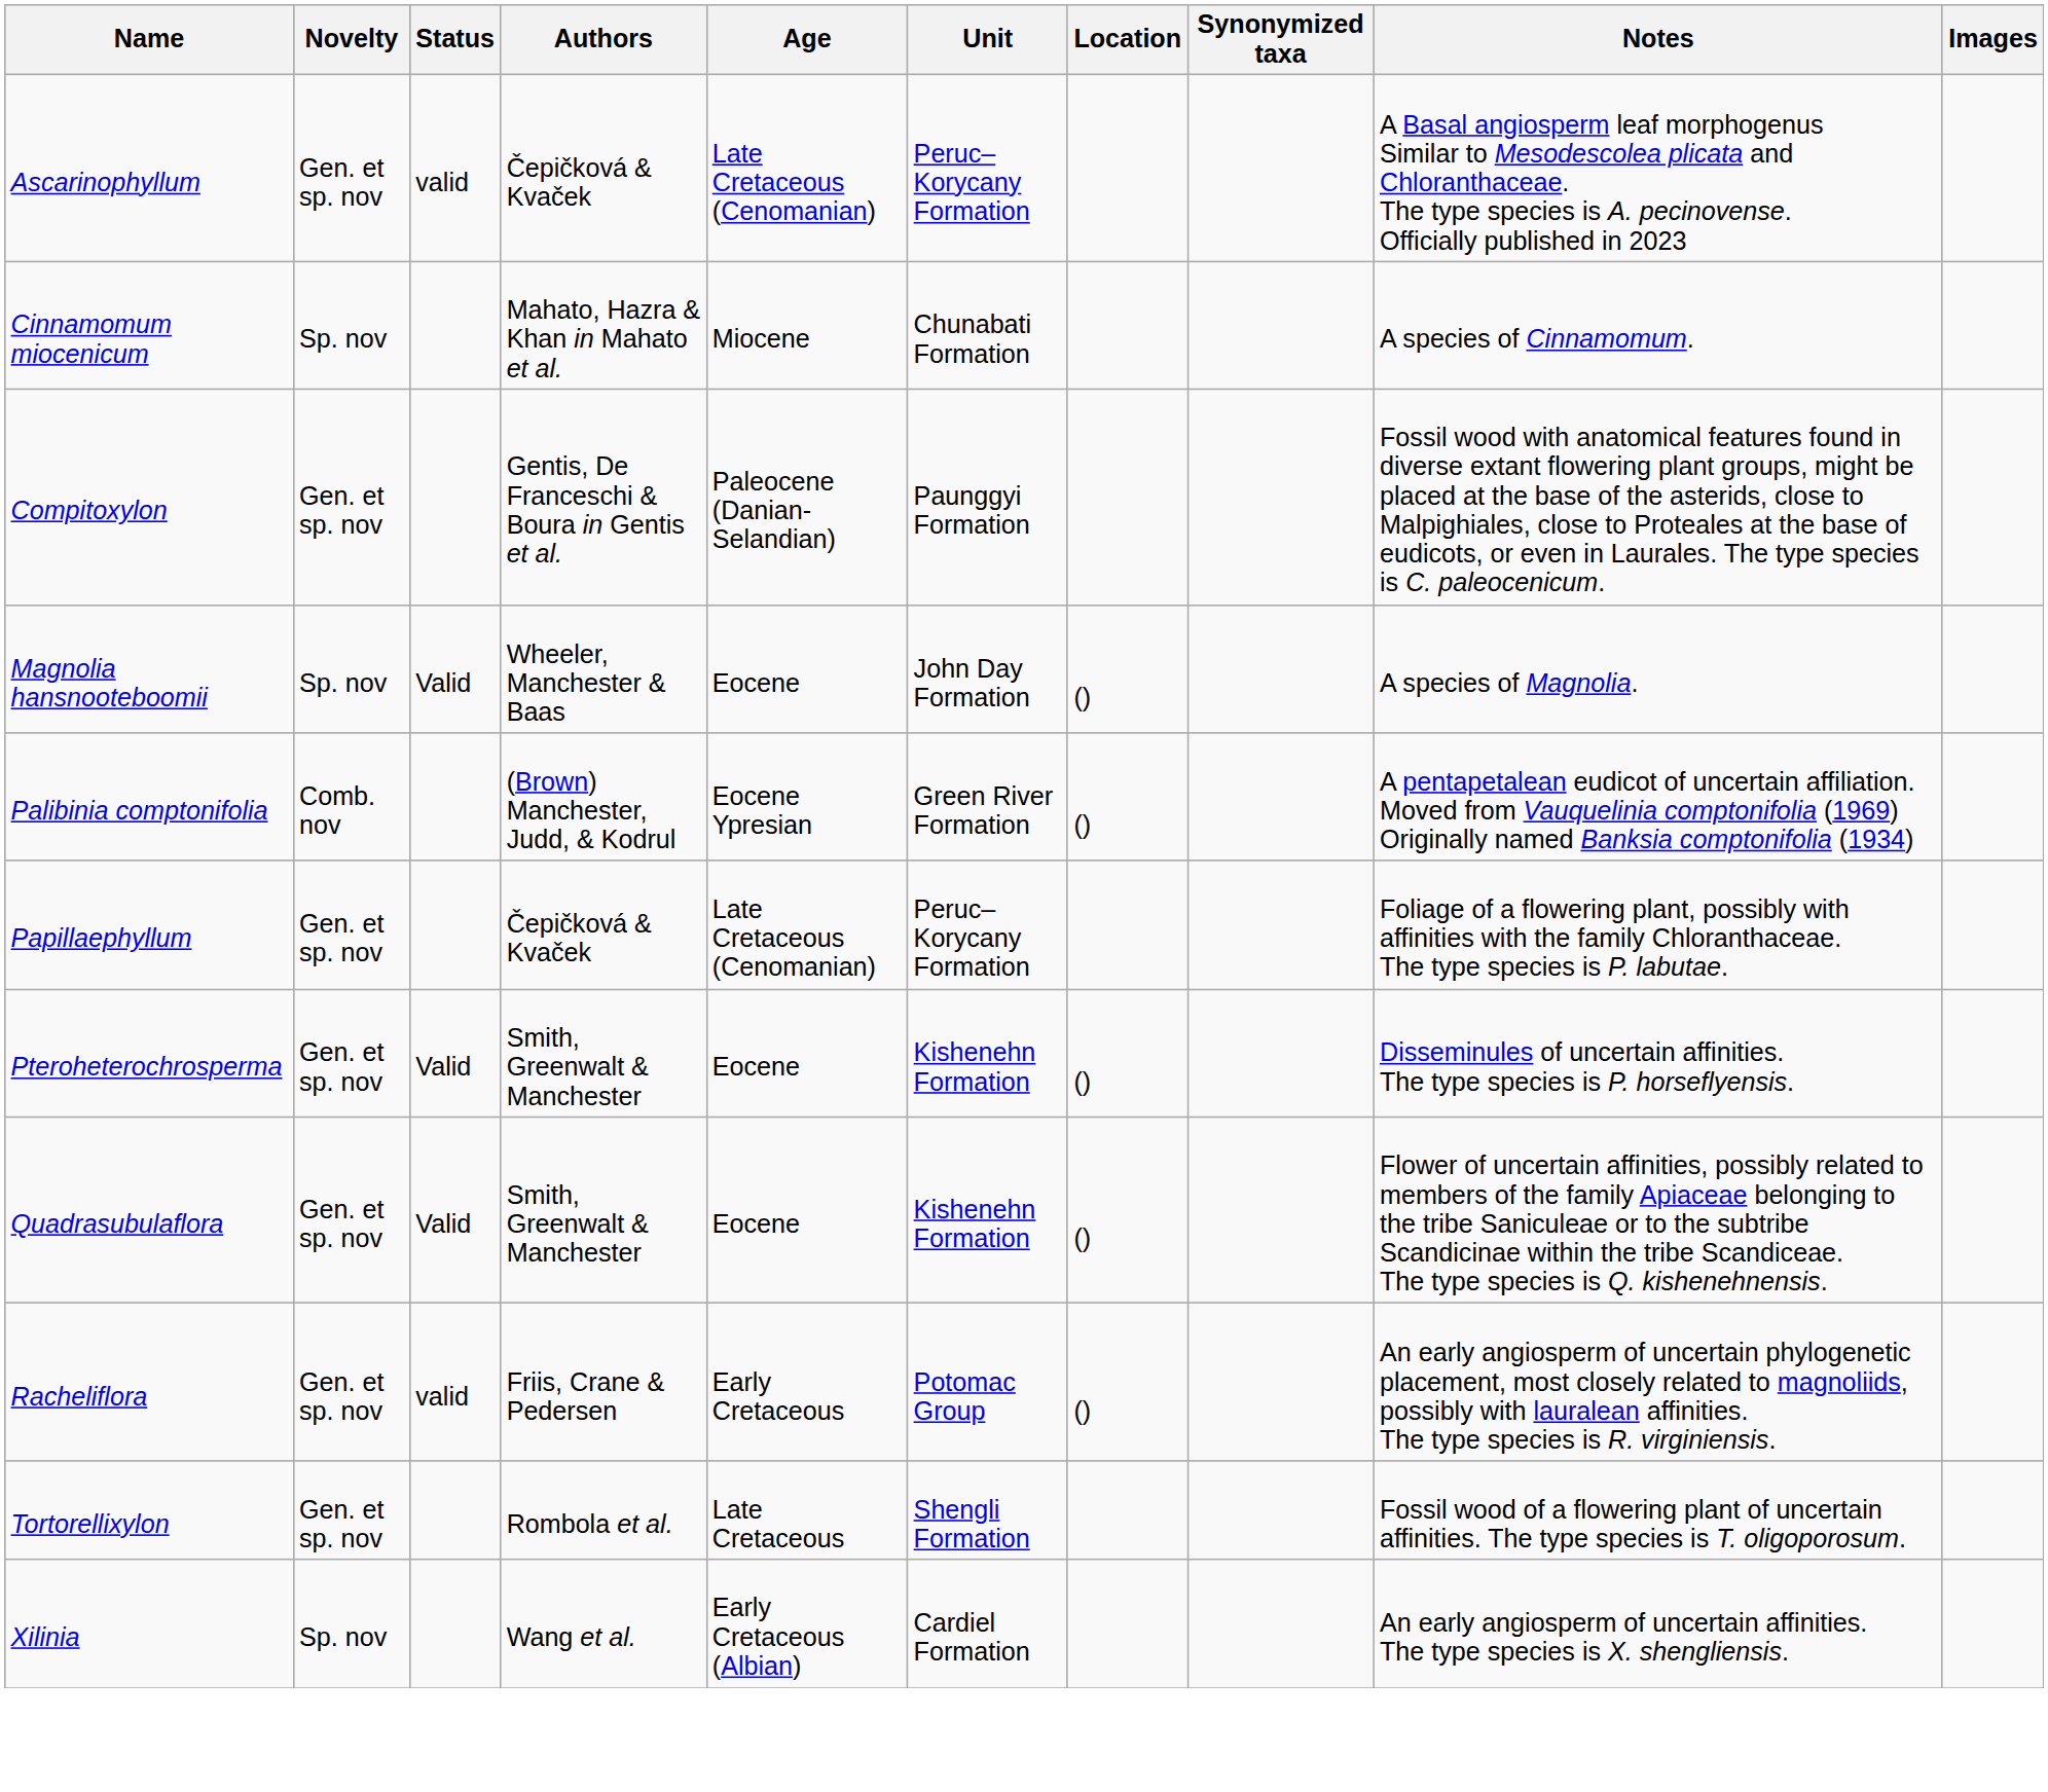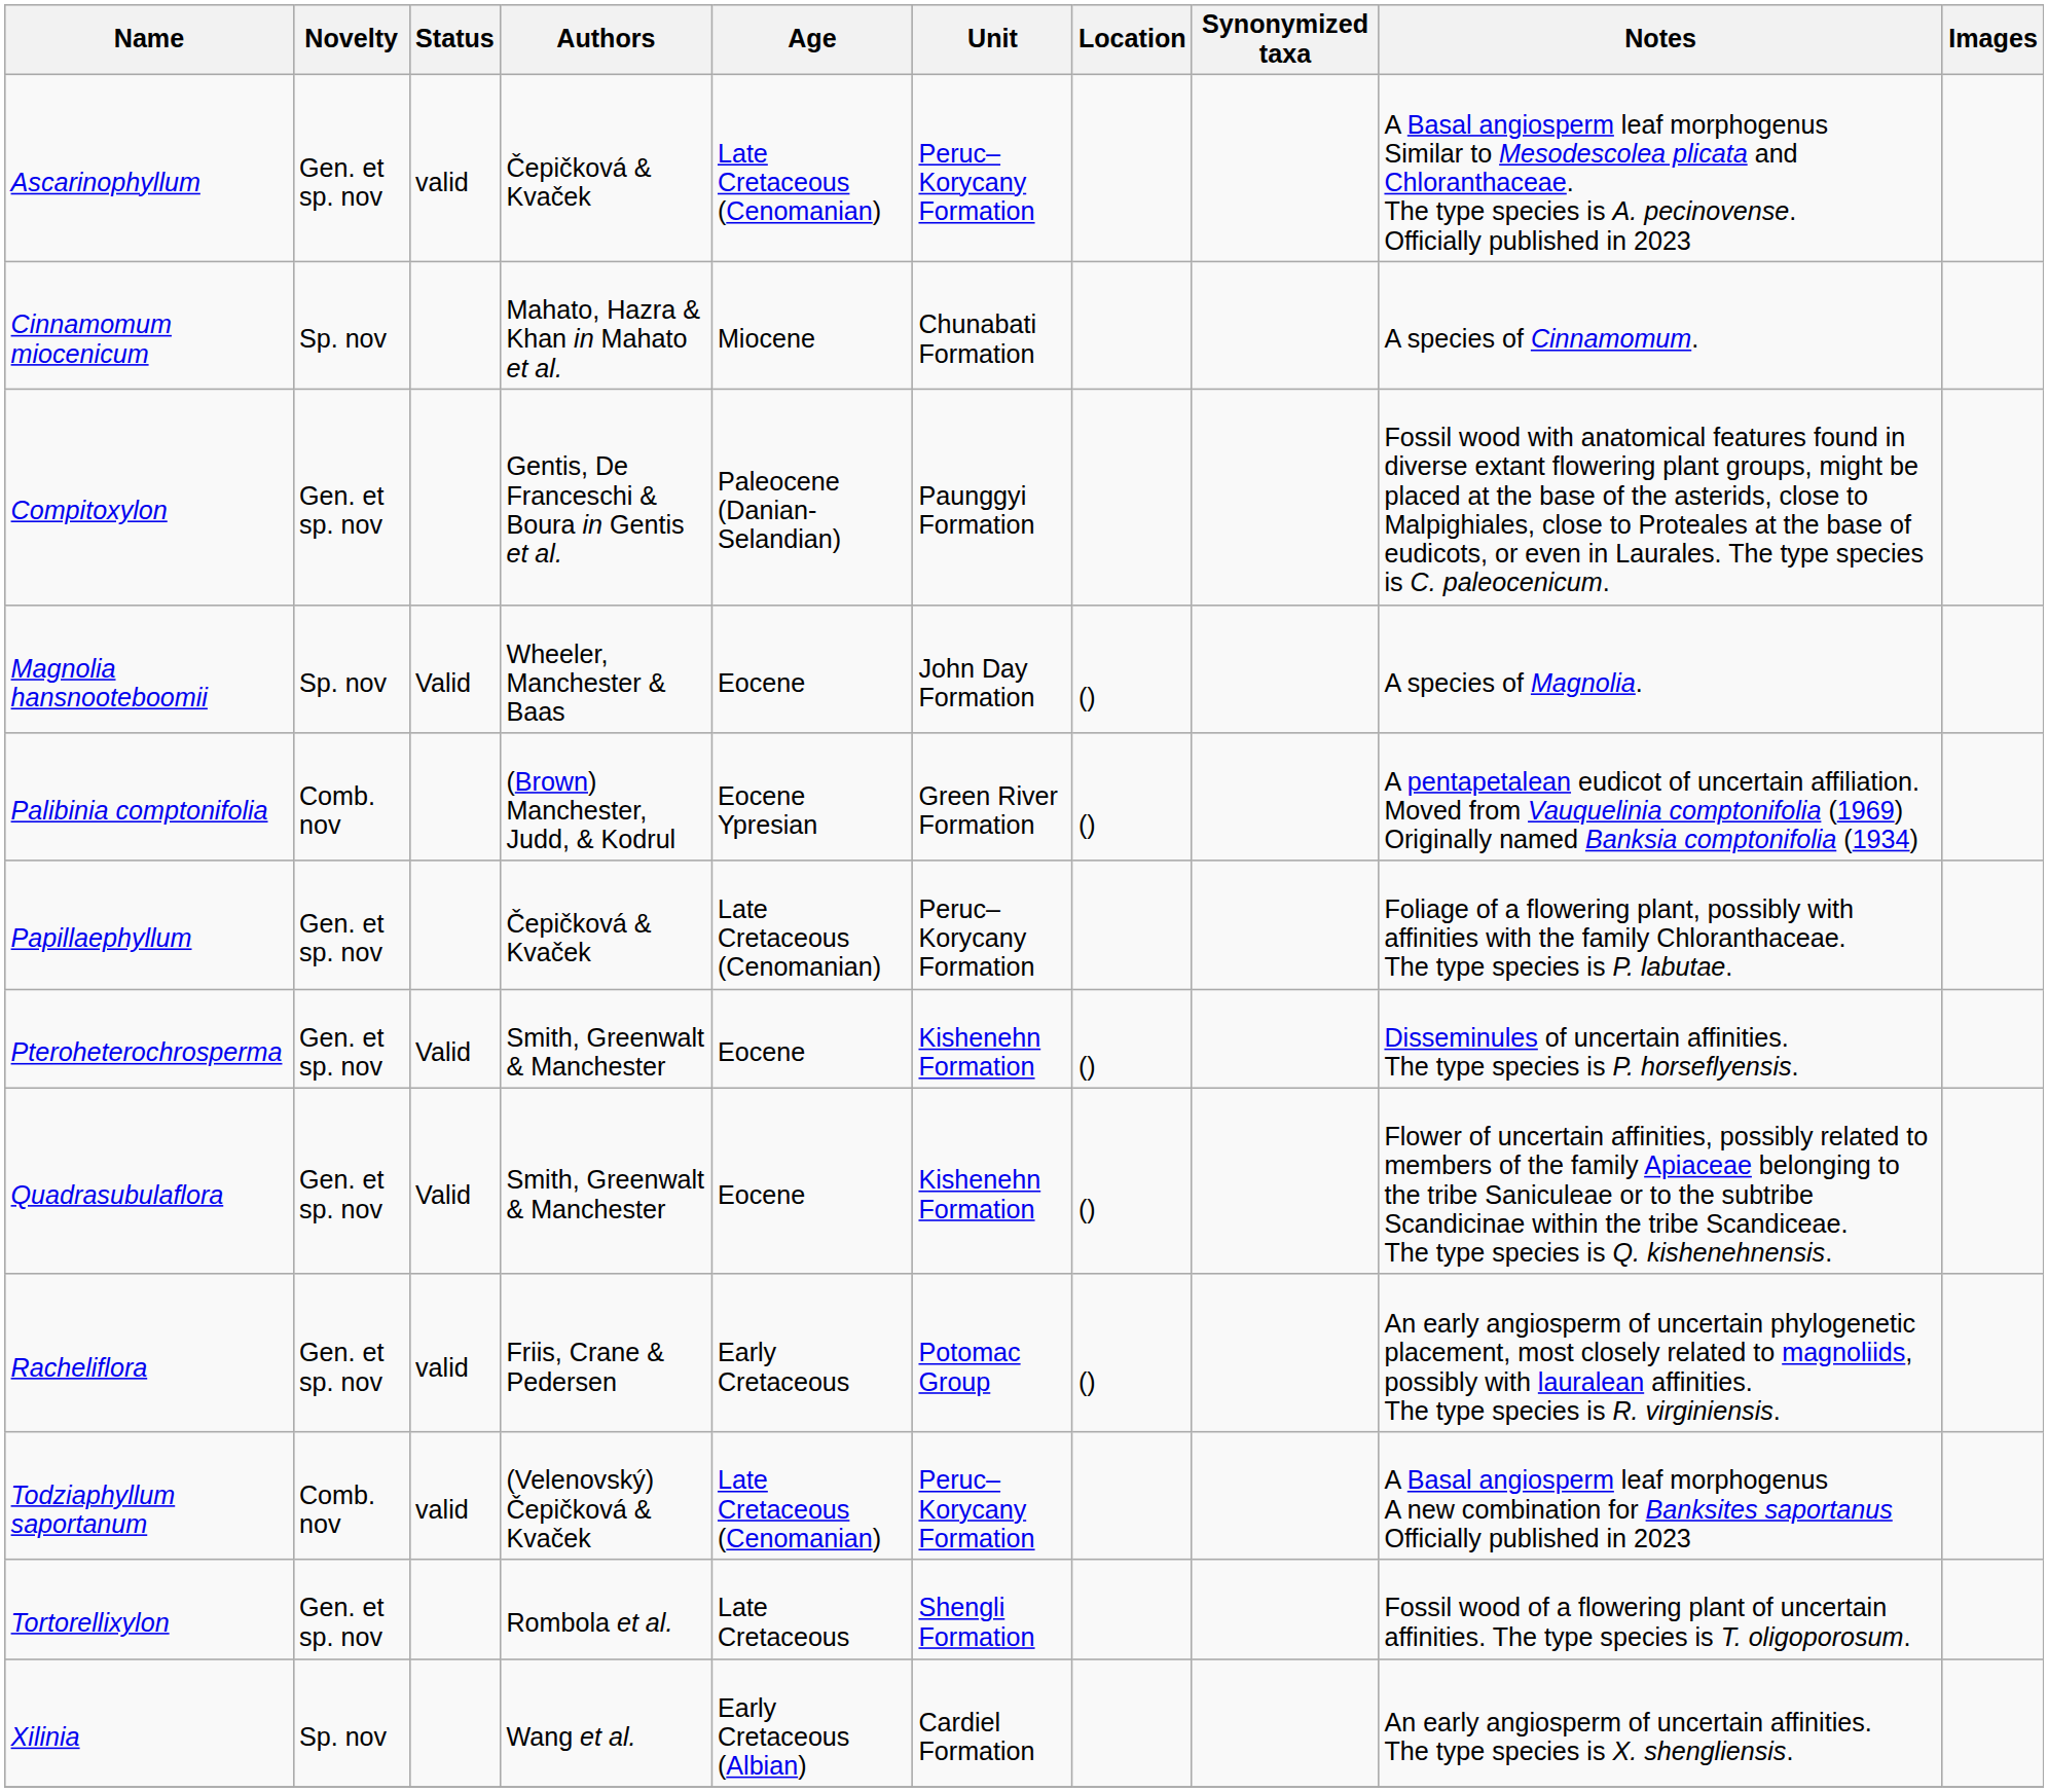+ row: Todziaphyllum saportanum | Comb. nov | valid | (Velenovský) Čepičková & Kvaček | Late Cretaceous (Cenomanian) | Peruc–Korycany Formation | A Basal angiosperm leaf morphogenus A new combination for Banksites saportanus Officially published in 2023
